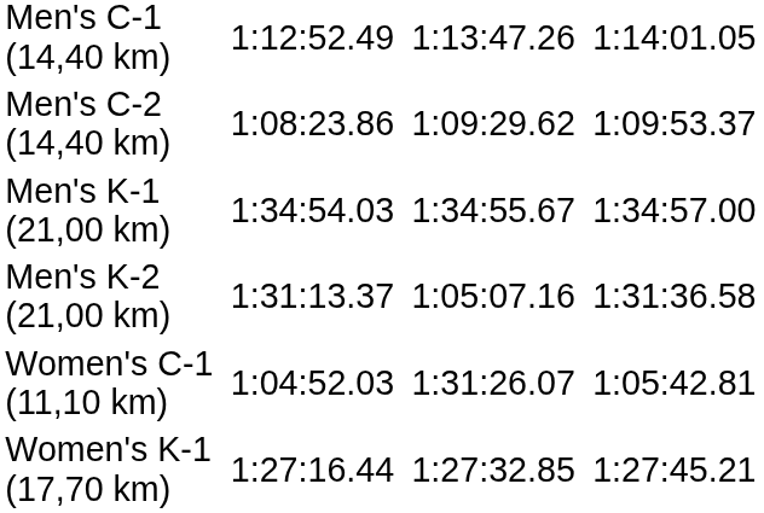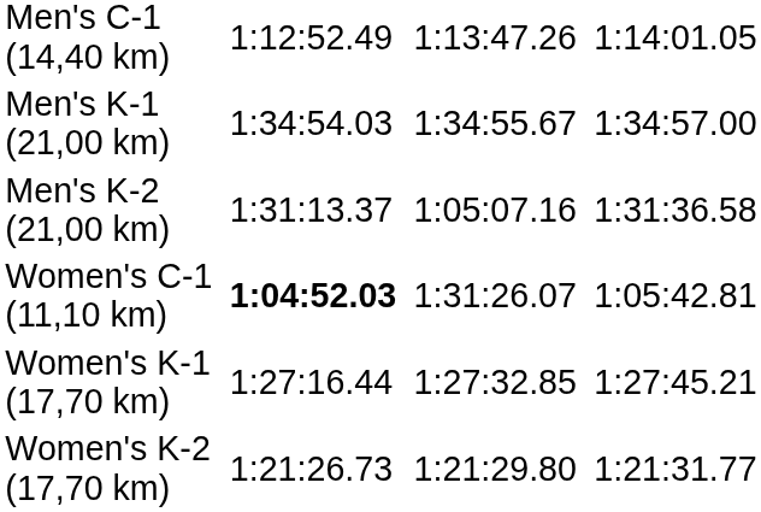- row: Men's C-2 (14,40 km) | 1:08:23.86 | 1:09:29.62 | 1:09:53.37
Women's C-1 (11,10 km) | column 3: normal -> bold
+ row: Women's K-2 (17,70 km) | 1:21:26.73 | 1:21:29.80 | 1:21:31.77
